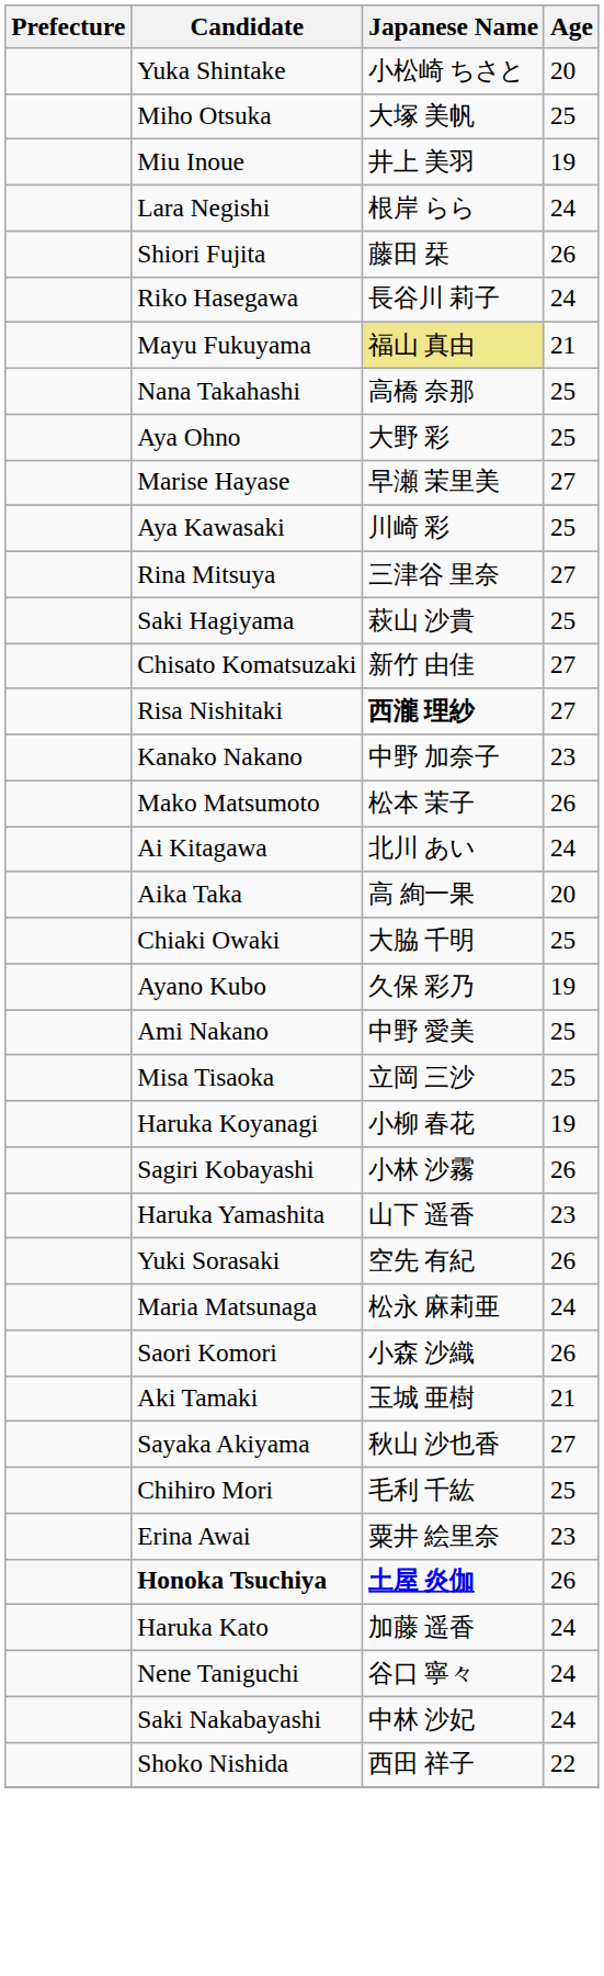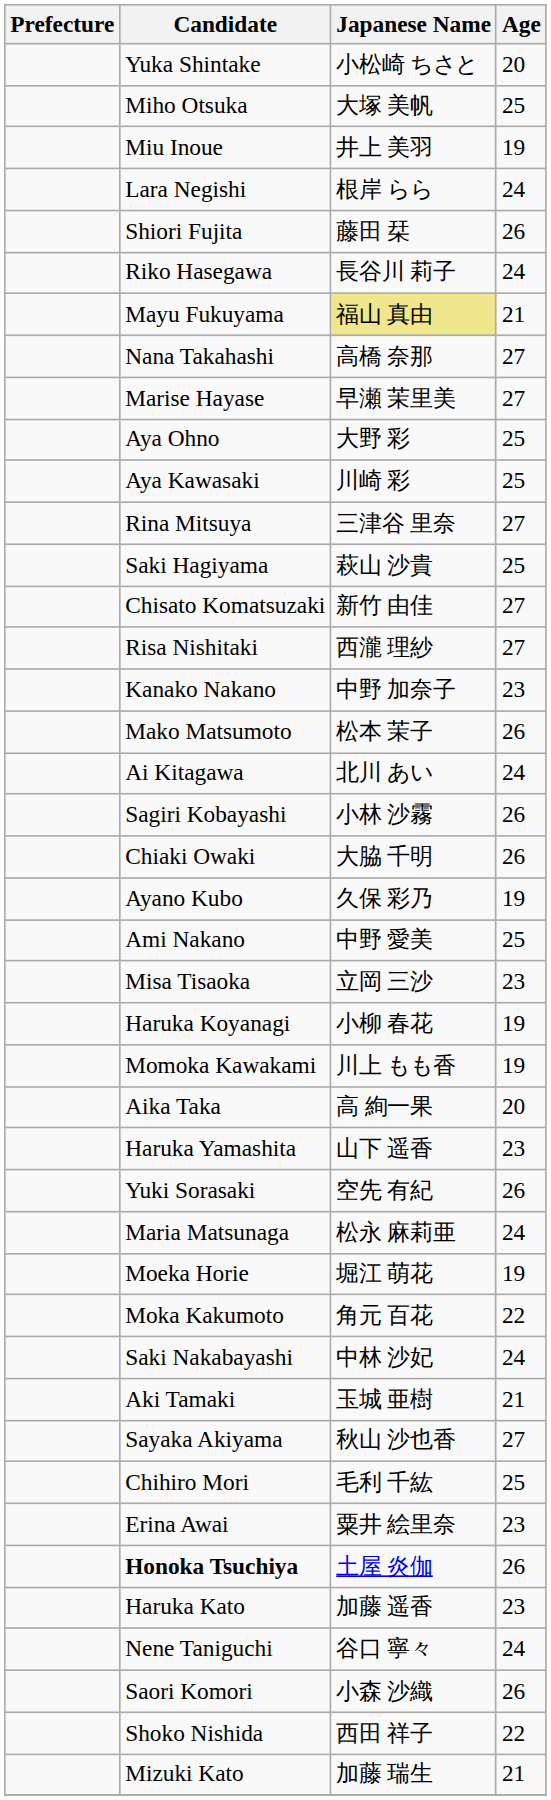Nana Takahashi | Age: 25 -> 27
rows swapped: Aya Ohno <-> Marise Hayase
Risa Nishitaki | Japanese Name: bold -> normal
rows swapped: Aika Taka <-> Sagiri Kobayashi
Chiaki Owaki | Age: 25 -> 26
Misa Tisaoka | Age: 25 -> 23
+ row: Momoka Kawakami | 川上 もも香 | 19
+ row: Moeka Horie | 堀江 萌花 | 19
+ row: Moka Kakumoto | 角元 百花 | 22
rows swapped: Saori Komori <-> Saki Nakabayashi
Honoka Tsuchiya | Japanese Name: bold -> normal
Haruka Kato | Age: 24 -> 23
+ row: Mizuki Kato | 加藤 瑞生 | 21
